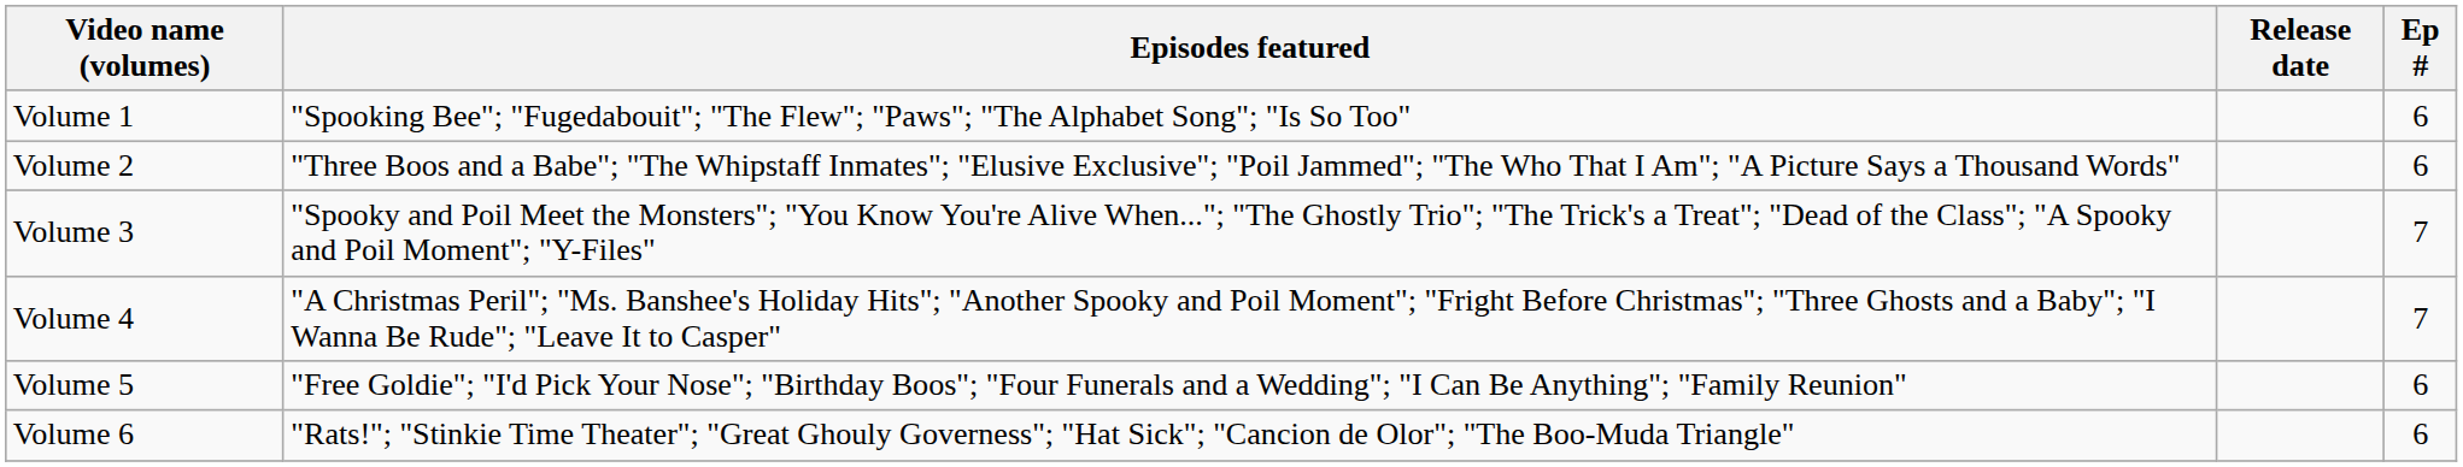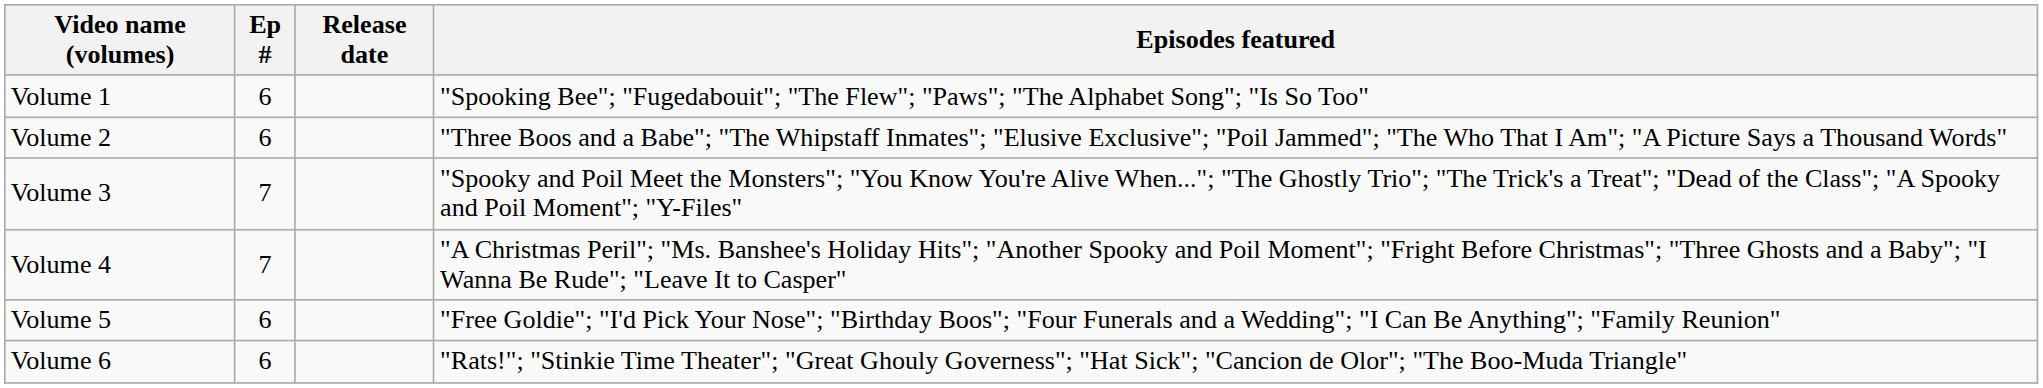columns swapped: Ep # <-> Episodes featured
